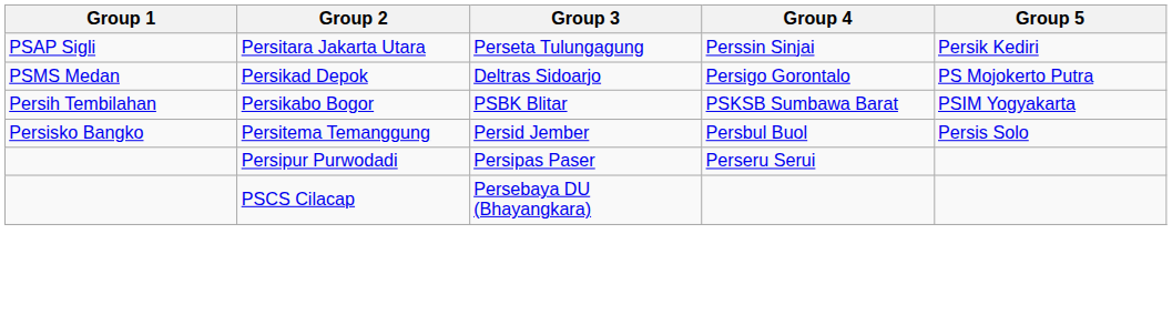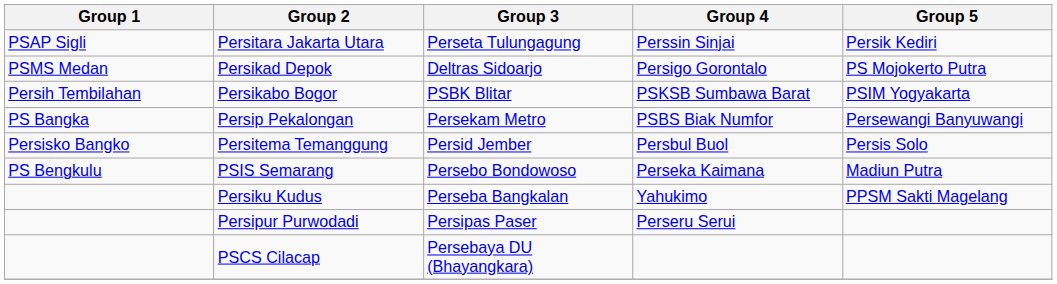+ row: PS Bangka | Persip Pekalongan | Persekam Metro | PSBS Biak Numfor | Persewangi Banyuwangi
+ row: PS Bengkulu | PSIS Semarang | Persebo Bondowoso | Perseka Kaimana | Madiun Putra
+ row: Persiku Kudus | Perseba Bangkalan | Yahukimo | PPSM Sakti Magelang
